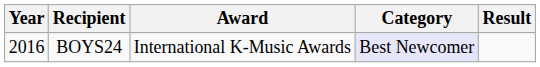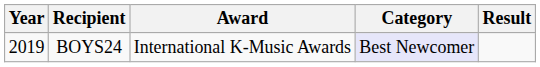BOYS24 | Year: 2016 -> 2019
